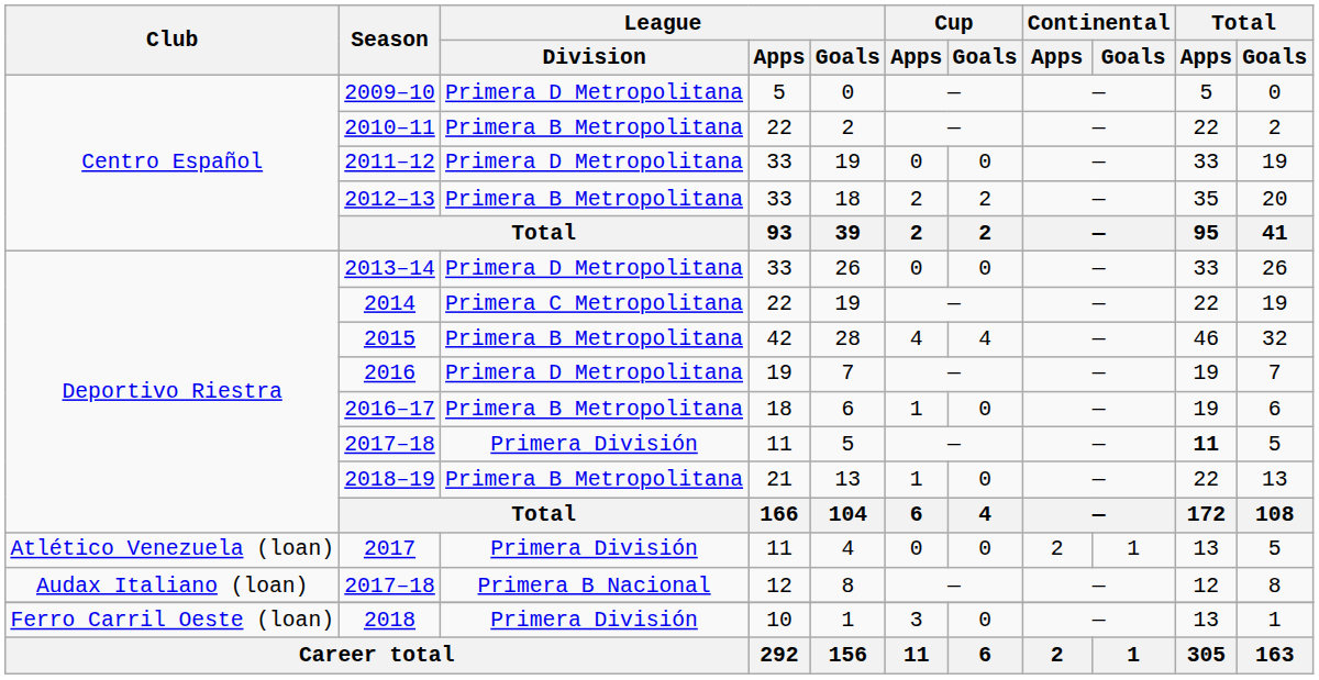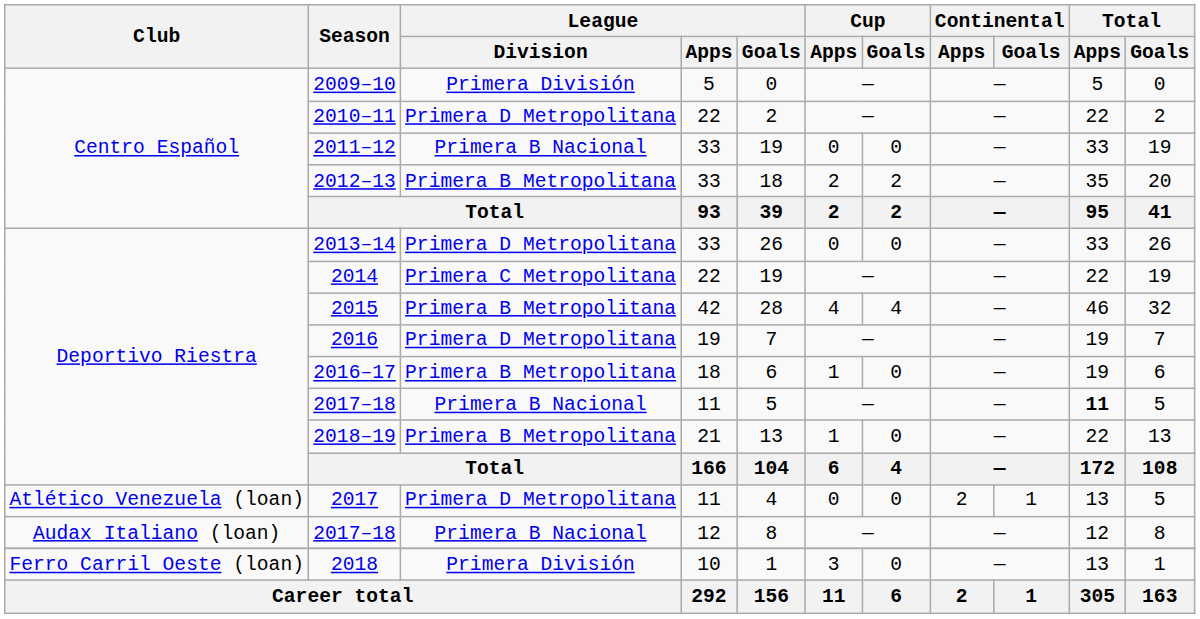2009–10 | League / Division: Primera D Metropolitana -> Primera División
2010–11 | League / Division: Primera B Metropolitana -> Primera D Metropolitana
2011–12 | League / Division: Primera D Metropolitana -> Primera B Nacional
2017–18 / 11 | League / Division: Primera División -> Primera B Nacional
2017 | League / Division: Primera División -> Primera D Metropolitana
